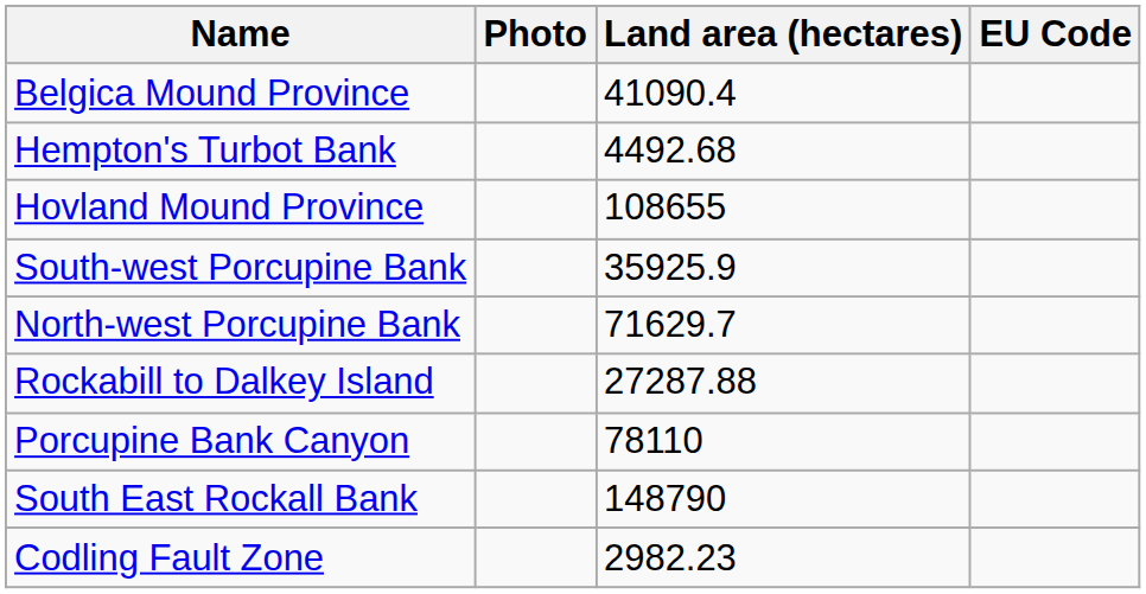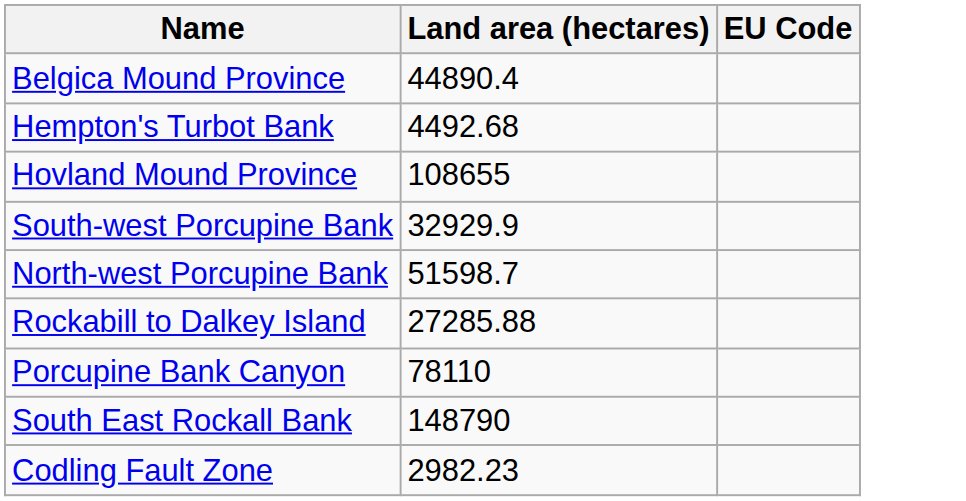- column: Photo
Belgica Mound Province | Land area (hectares): 41090.4 -> 44890.4
South-west Porcupine Bank | Land area (hectares): 35925.9 -> 32929.9
North-west Porcupine Bank | Land area (hectares): 71629.7 -> 51598.7
Rockabill to Dalkey Island | Land area (hectares): 27287.88 -> 27285.88
